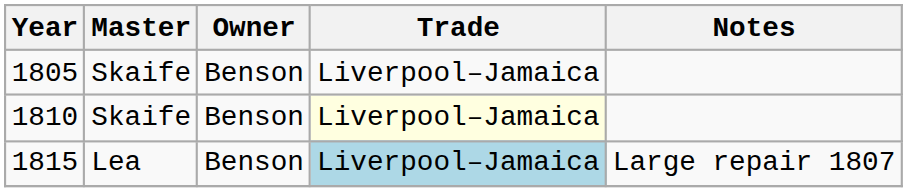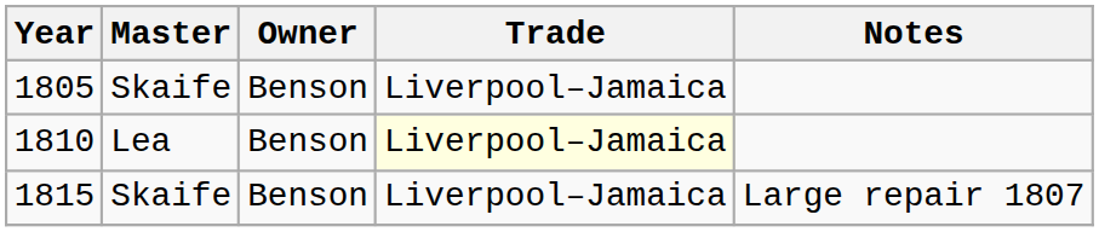1810 | Master: Skaife -> Lea
1815 | Master: Lea -> Skaife
1815 | Trade: lightblue background -> no background
